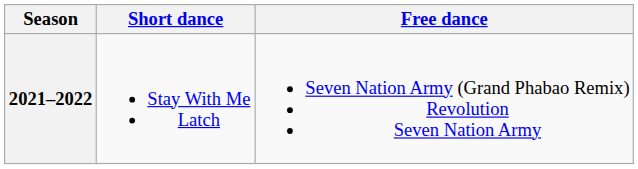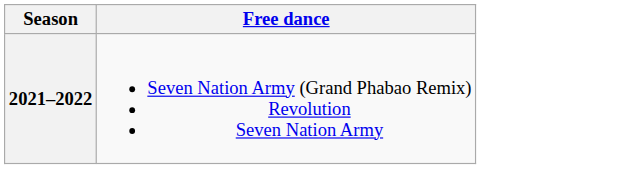- column: Short dance | Stay With Me Latch
